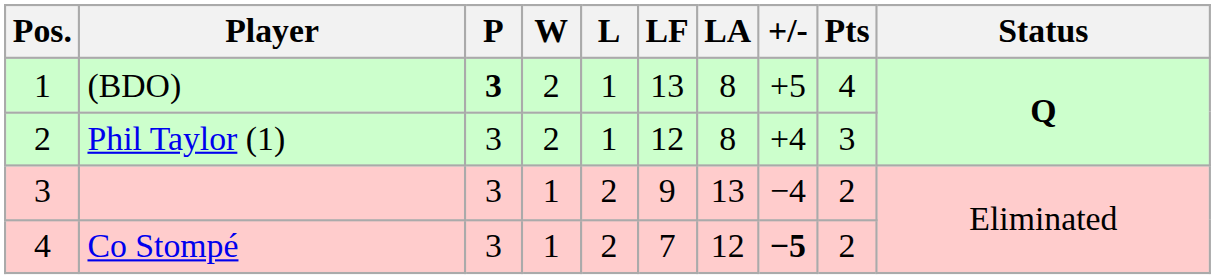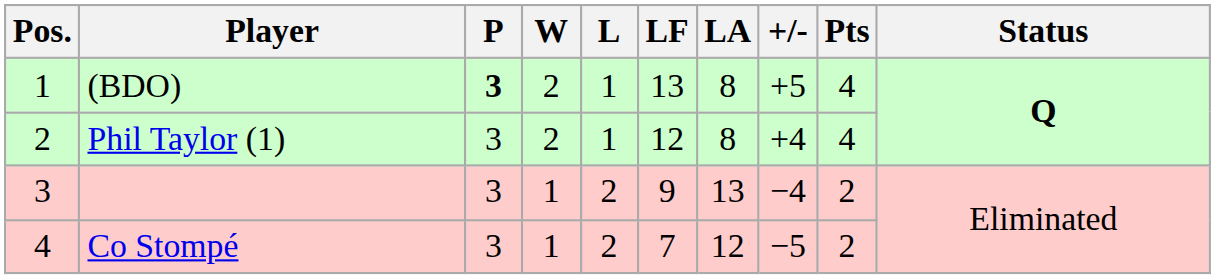Phil Taylor (1) | Pts: 3 -> 4
Co Stompé | +/-: bold -> normal
